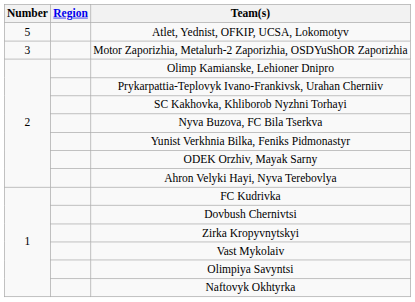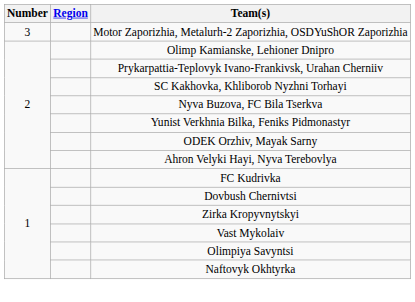- row: 5 | Atlet, Yednist, OFKIP, UCSA, Lokomotyv
